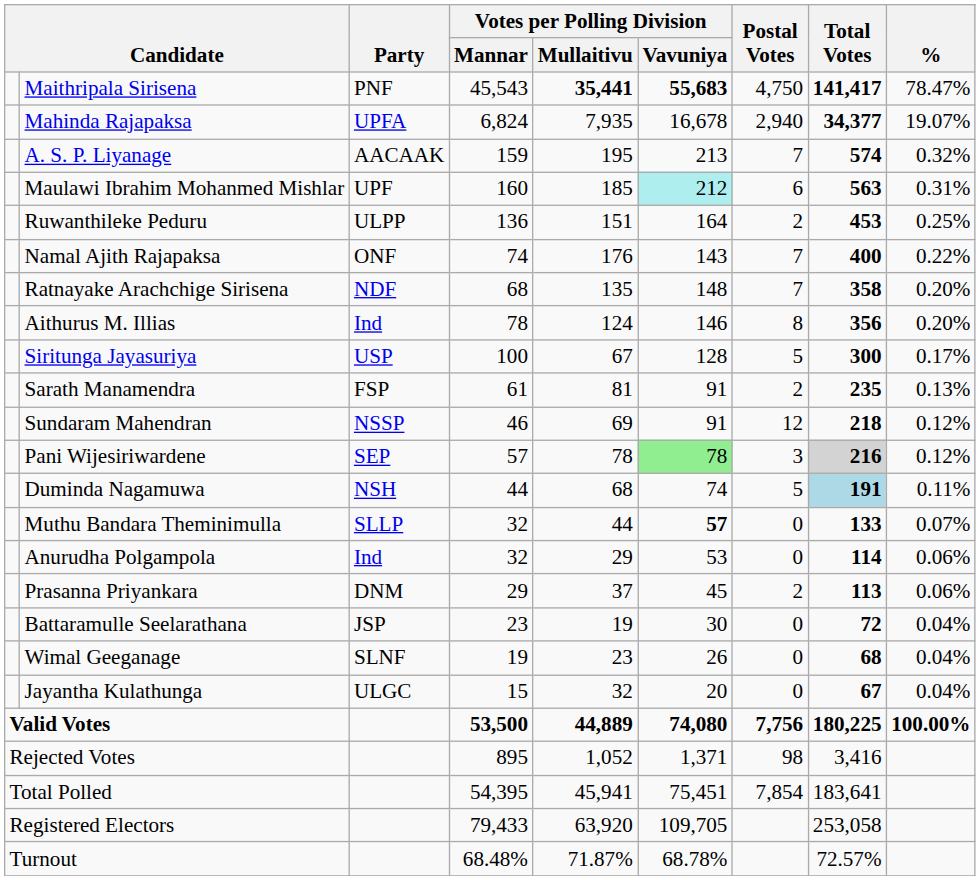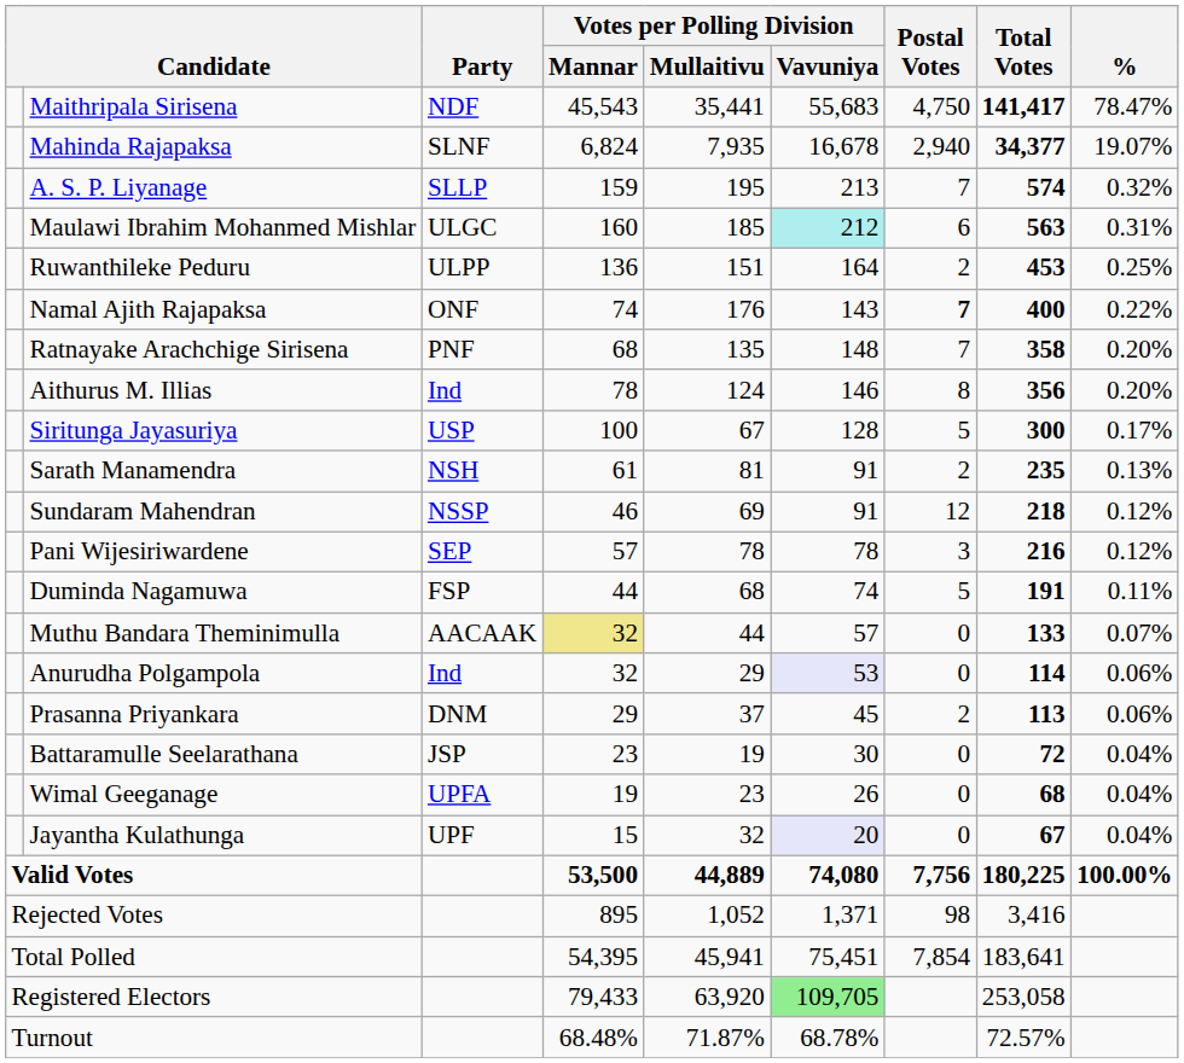Maithripala Sirisena | Party: PNF -> NDF
Maithripala Sirisena | Votes per Polling Division / Mullaitivu: bold -> normal
Maithripala Sirisena | Votes per Polling Division / Vavuniya: bold -> normal
Mahinda Rajapaksa | Party: UPFA -> SLNF
A. S. P. Liyanage | Party: AACAAK -> SLLP
Maulawi Ibrahim Mohanmed Mishlar | Party: UPF -> ULGC
Namal Ajith Rajapaksa | Postal Votes: normal -> bold
Ratnayake Arachchige Sirisena | Party: NDF -> PNF
Sarath Manamendra | Party: FSP -> NSH
Pani Wijesiriwardene | Votes per Polling Division / Vavuniya: lightgreen background -> no background
Pani Wijesiriwardene | Total Votes: lightgrey background -> no background
Duminda Nagamuwa | Party: NSH -> FSP
Duminda Nagamuwa | Total Votes: lightblue background -> no background
Muthu Bandara Theminimulla | Party: SLLP -> AACAAK
Muthu Bandara Theminimulla | Votes per Polling Division / Mannar: no background -> khaki background
Muthu Bandara Theminimulla | Votes per Polling Division / Vavuniya: bold -> normal
Anurudha Polgampola | Votes per Polling Division / Vavuniya: no background -> lavender background
Wimal Geeganage | Party: SLNF -> UPFA
Jayantha Kulathunga | Party: ULGC -> UPF
Jayantha Kulathunga | Votes per Polling Division / Vavuniya: no background -> lavender background
Registered Electors | Votes per Polling Division / Vavuniya: no background -> lightgreen background
